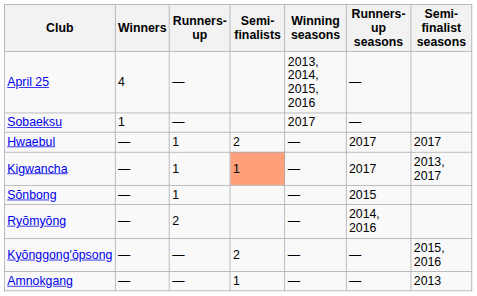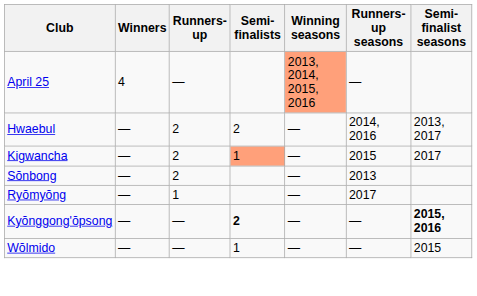April 25 | Winning seasons: no background -> lightsalmon background
- row: Sobaeksu | 1 | — | 2017 | —
Hwaebul | Runners-up: 1 -> 2
Hwaebul | Runners-up seasons: 2017 -> 2014, 2016
Hwaebul | Semi-finalist seasons: 2017 -> 2013, 2017
Kigwancha | Runners-up: 1 -> 2
Kigwancha | Runners-up seasons: 2017 -> 2015
Kigwancha | Semi-finalist seasons: 2013, 2017 -> 2017
Sŏnbong | Runners-up: 1 -> 2
Sŏnbong | Runners-up seasons: 2015 -> 2013
Ryŏmyŏng | Runners-up: 2 -> 1
Ryŏmyŏng | Runners-up seasons: 2014, 2016 -> 2017
Kyŏnggong'ŏpsong | Semi-finalists: normal -> bold
Kyŏnggong'ŏpsong | Semi-finalist seasons: normal -> bold
- row: Amnokgang | — | — | 1 | — | — | 2013
+ row: Wŏlmido | — | — | 1 | — | — | 2015
